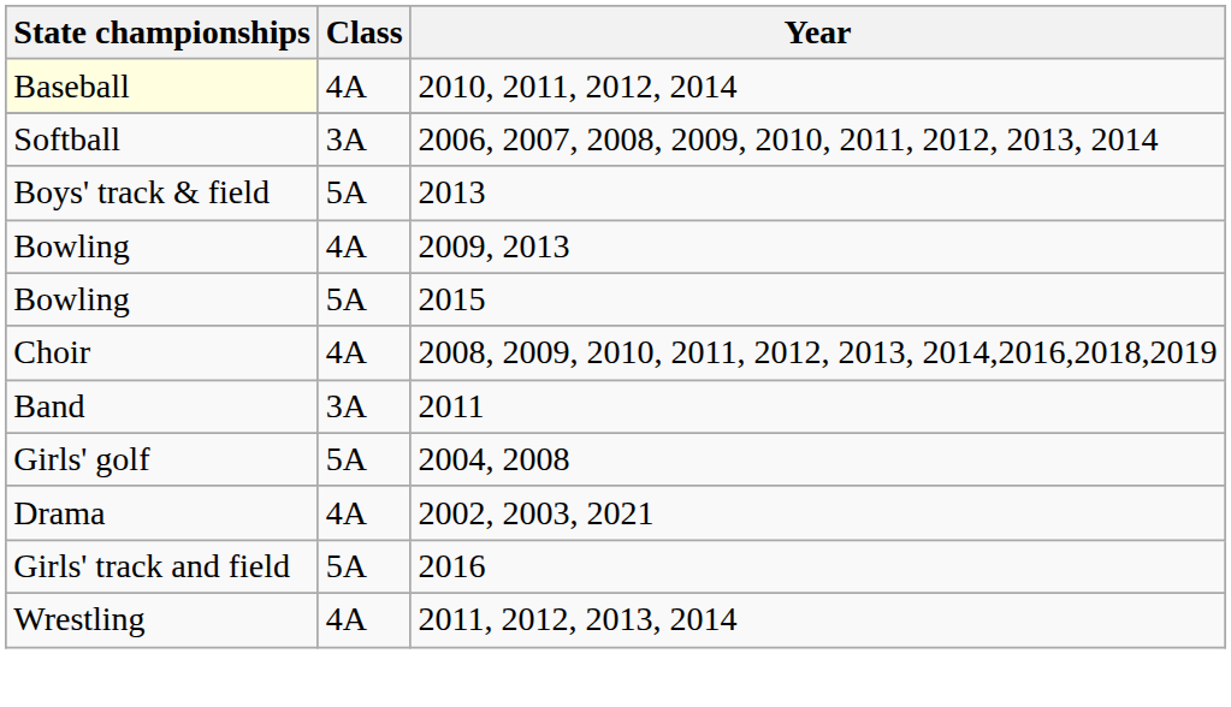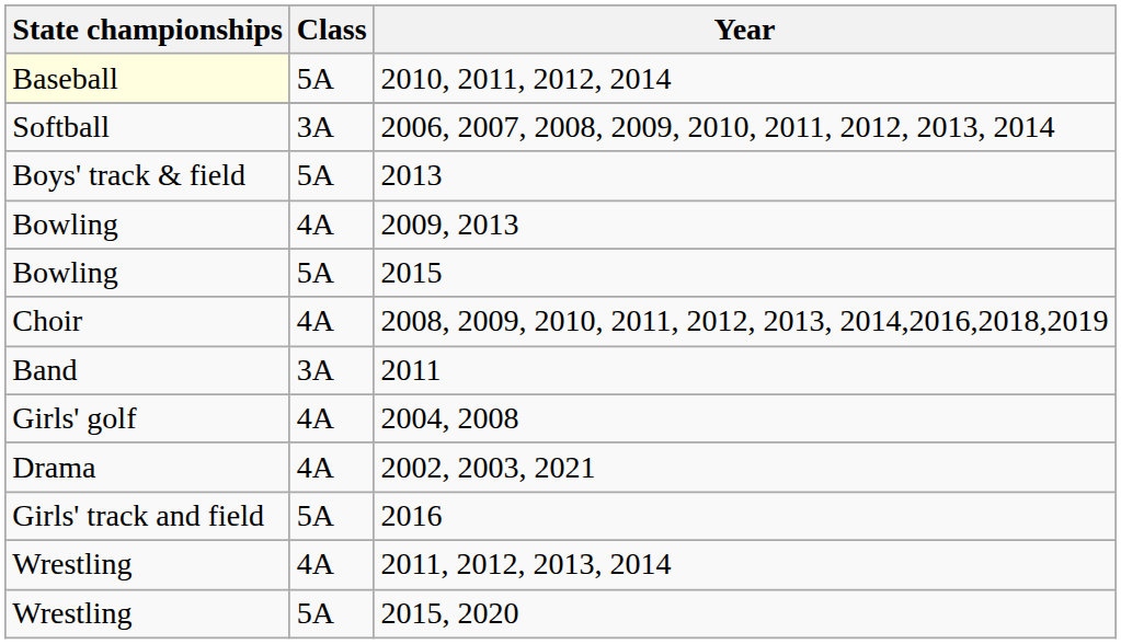2010, 2011, 2012, 2014 | Class: 4A -> 5A
2004, 2008 | Class: 5A -> 4A
+ row: Wrestling | 5A | 2015, 2020
